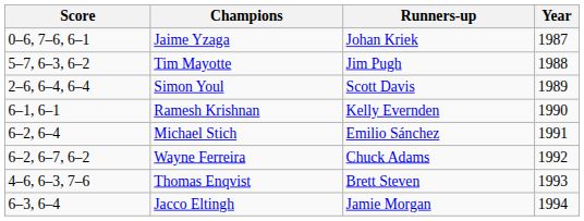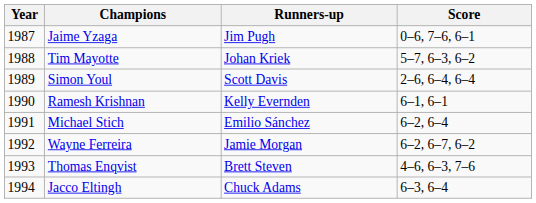columns swapped: Year <-> Score
Jaime Yzaga | Runners-up: Johan Kriek -> Jim Pugh
Tim Mayotte | Runners-up: Jim Pugh -> Johan Kriek
Wayne Ferreira | Runners-up: Chuck Adams -> Jamie Morgan
Jacco Eltingh | Runners-up: Jamie Morgan -> Chuck Adams
